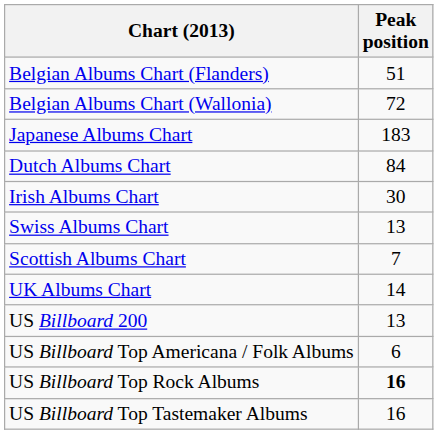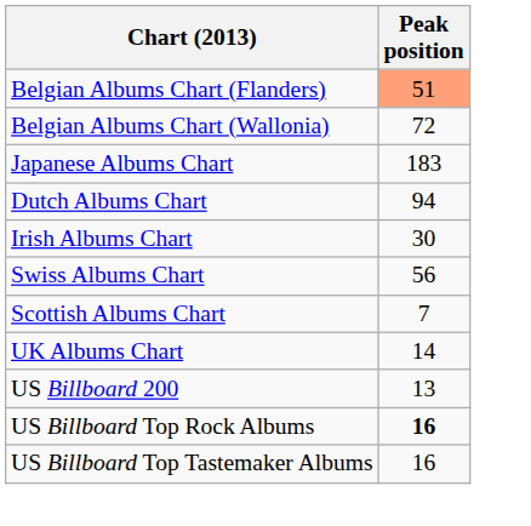Belgian Albums Chart (Flanders) | Peak position: no background -> lightsalmon background
Dutch Albums Chart | Peak position: 84 -> 94
Swiss Albums Chart | Peak position: 13 -> 56
- row: US Billboard Top Americana / Folk Albums | 6
